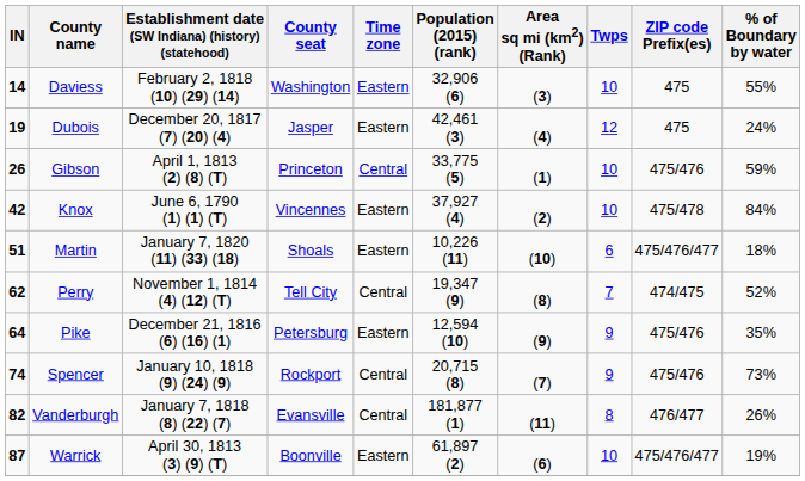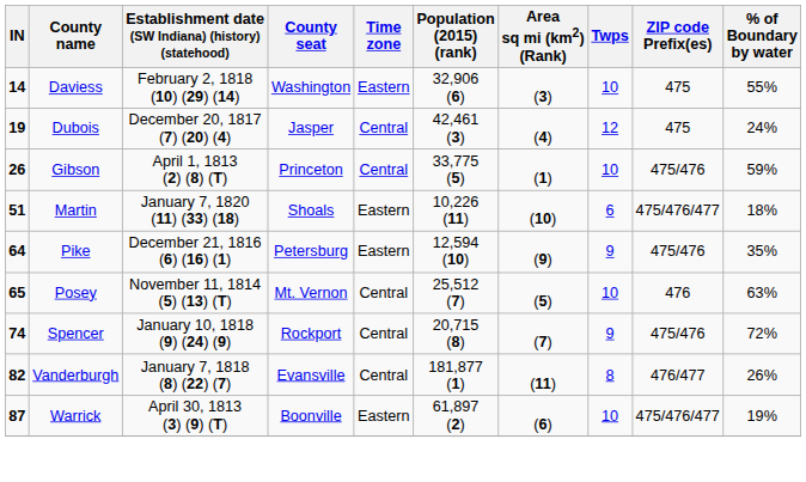Dubois | Time zone: Eastern -> Central
- row: 42 | Knox | June 6, 1790 (1) (1) (T) | Vincennes | Eastern | 37,927 (4) | (2) | 10 | 475/478 | 84%
- row: 62 | Perry | November 1, 1814 (4) (12) (T) | Tell City | Central | 19,347 (9) | (8) | 7 | 474/475 | 52%
+ row: 65 | Posey | November 11, 1814 (5) (13) (T) | Mt. Vernon | Central | 25,512 (7) | (5) | 10 | 476 | 63%
Spencer | % of Boundary by water: 73% -> 72%
